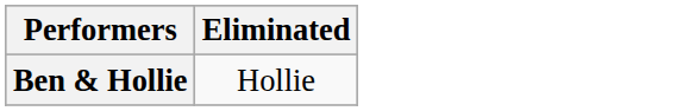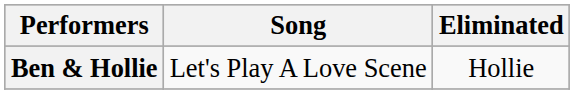+ column: Song | Let's Play A Love Scene
